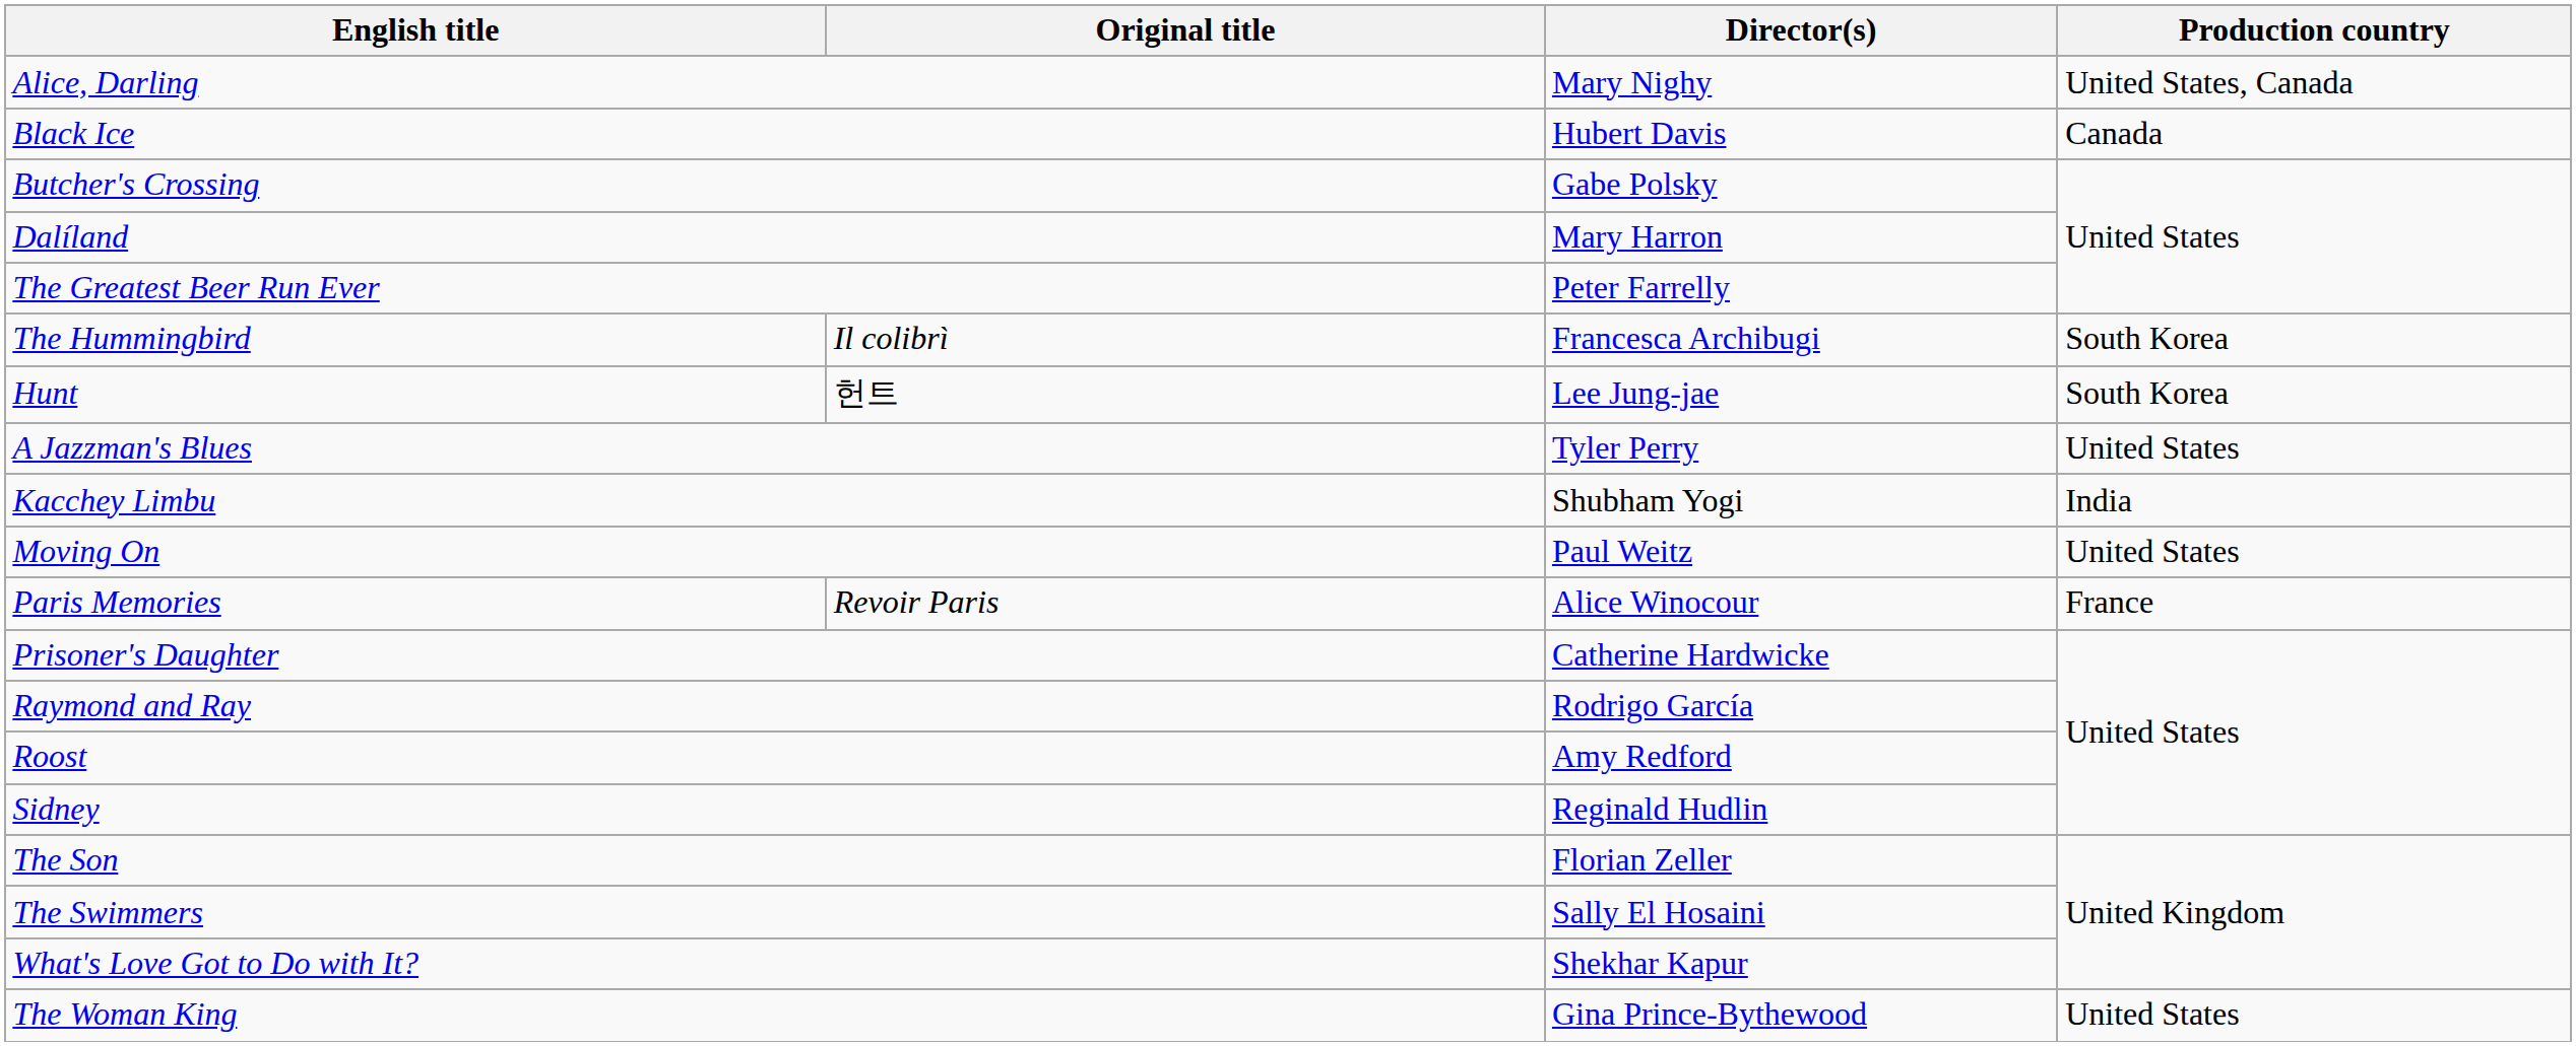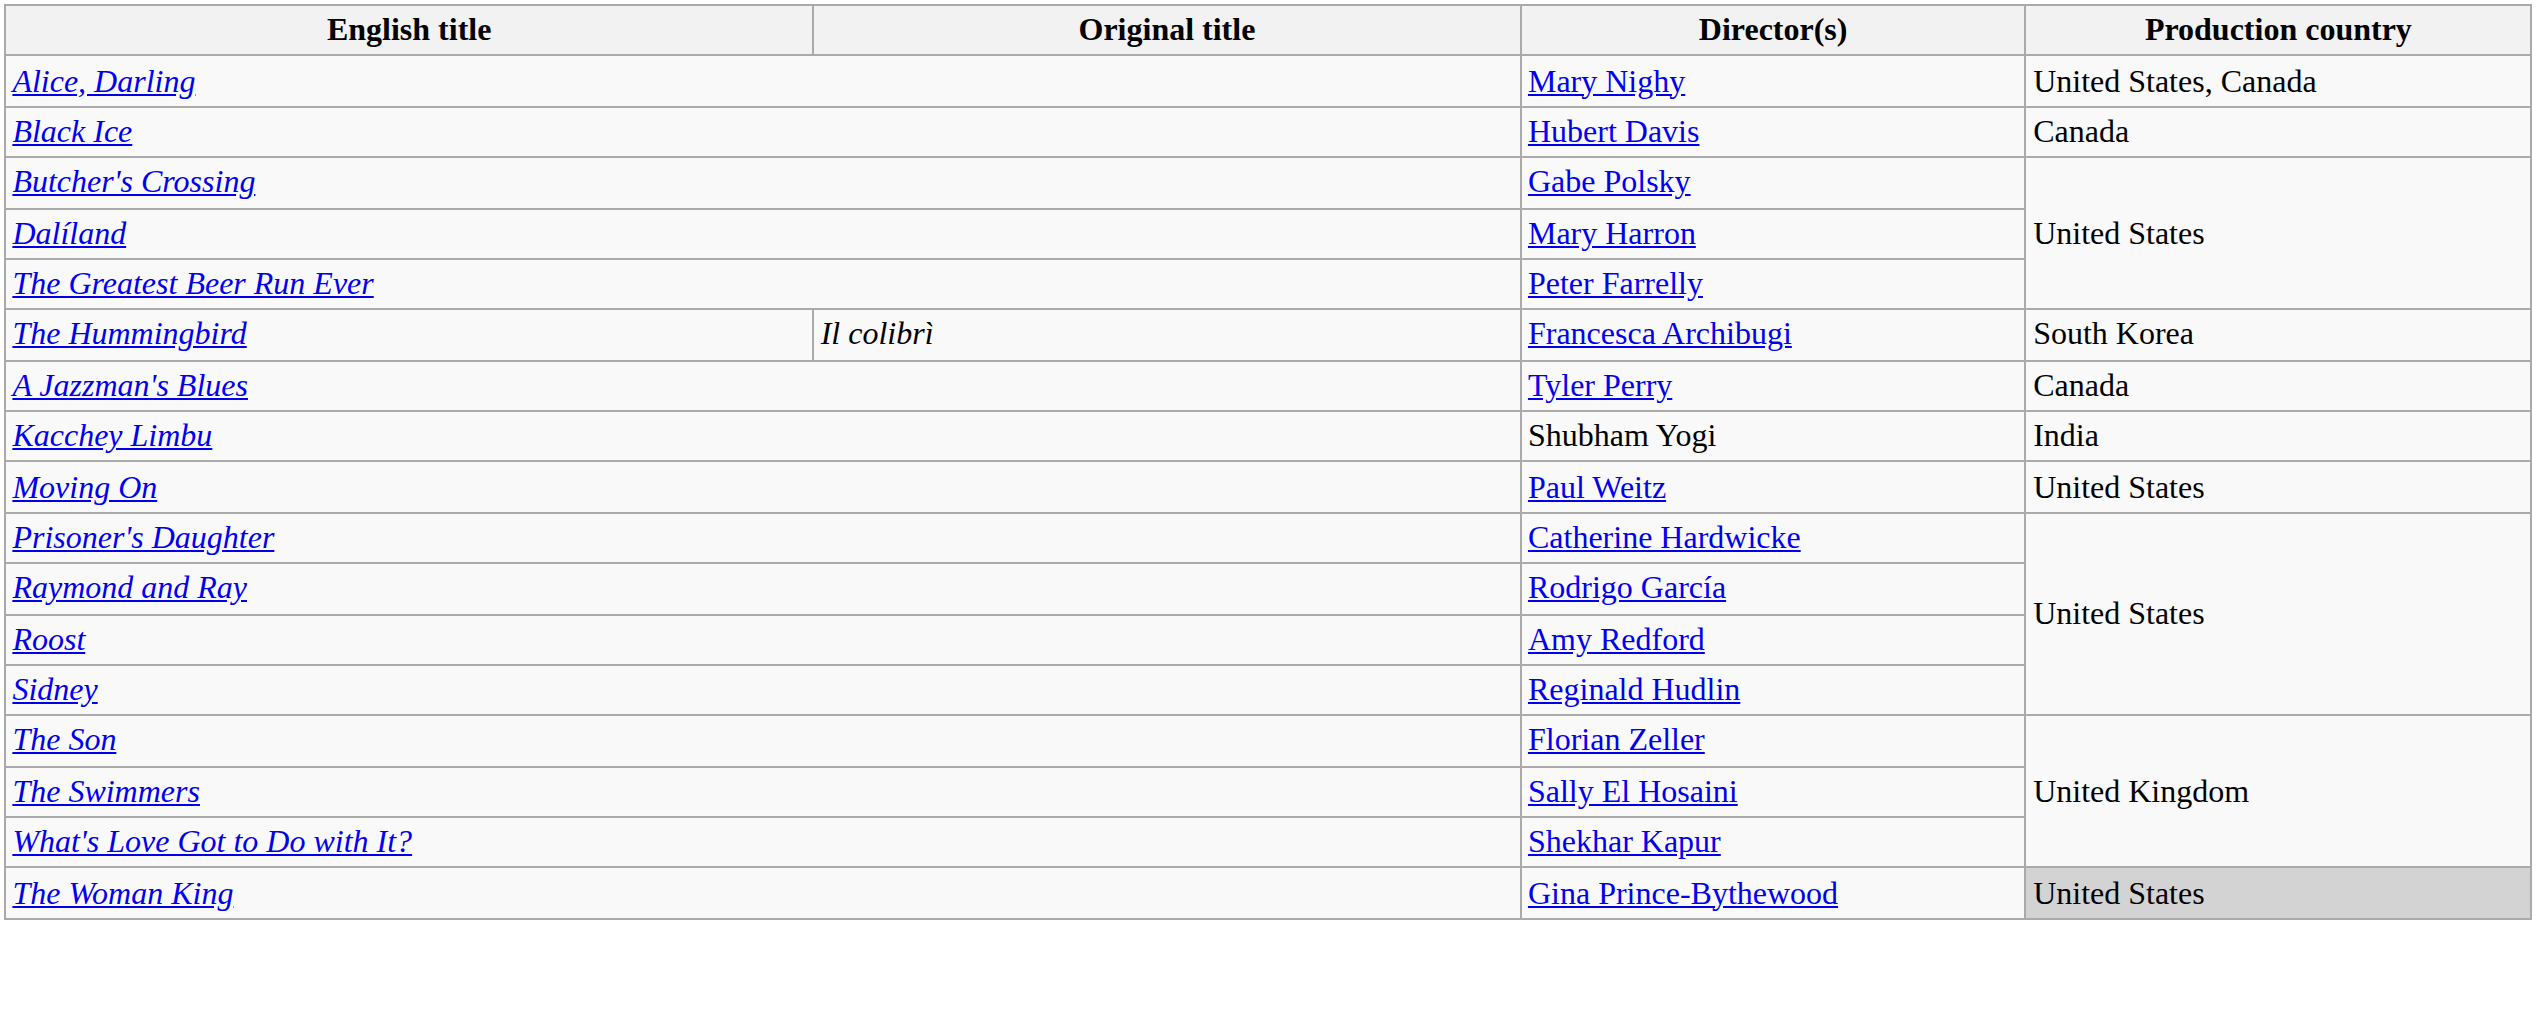- row: Hunt | 헌트 | Lee Jung-jae | South Korea
A Jazzman's Blues | Production country: United States -> Canada
- row: Paris Memories | Revoir Paris | Alice Winocour | France
The Woman King | Production country: no background -> lightgrey background
